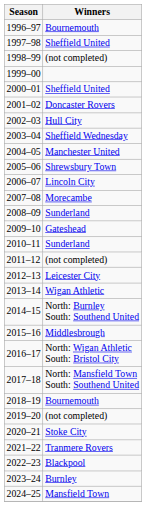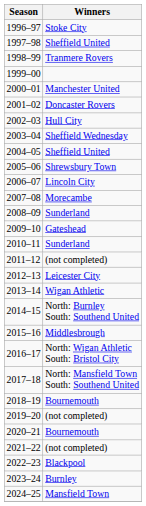1996–97 | Winners: Bournemouth -> Stoke City
1998–99 | Winners: (not completed) -> Tranmere Rovers
2000–01 | Winners: Sheffield United -> Manchester United
2004–05 | Winners: Manchester United -> Sheffield United
2020–21 | Winners: Stoke City -> Bournemouth
2021–22 | Winners: Tranmere Rovers -> (not completed)
